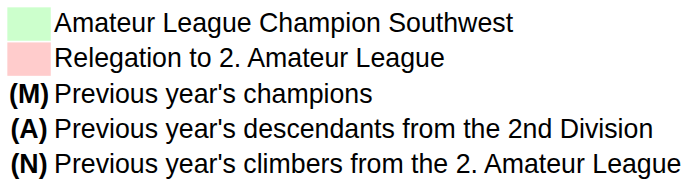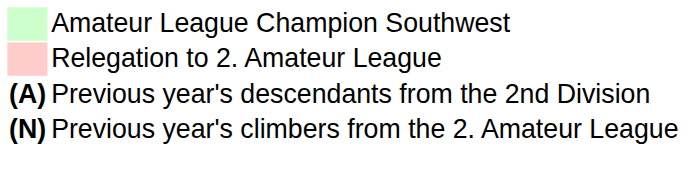- row: (M) | Previous year's champions
